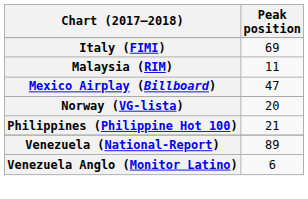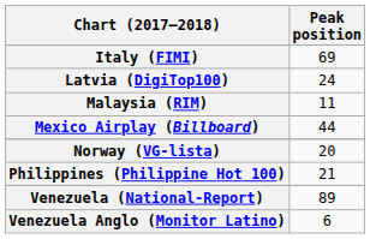+ row: Latvia (DigiTop100) | 24
Mexico Airplay (Billboard) | Peak position: 47 -> 44
